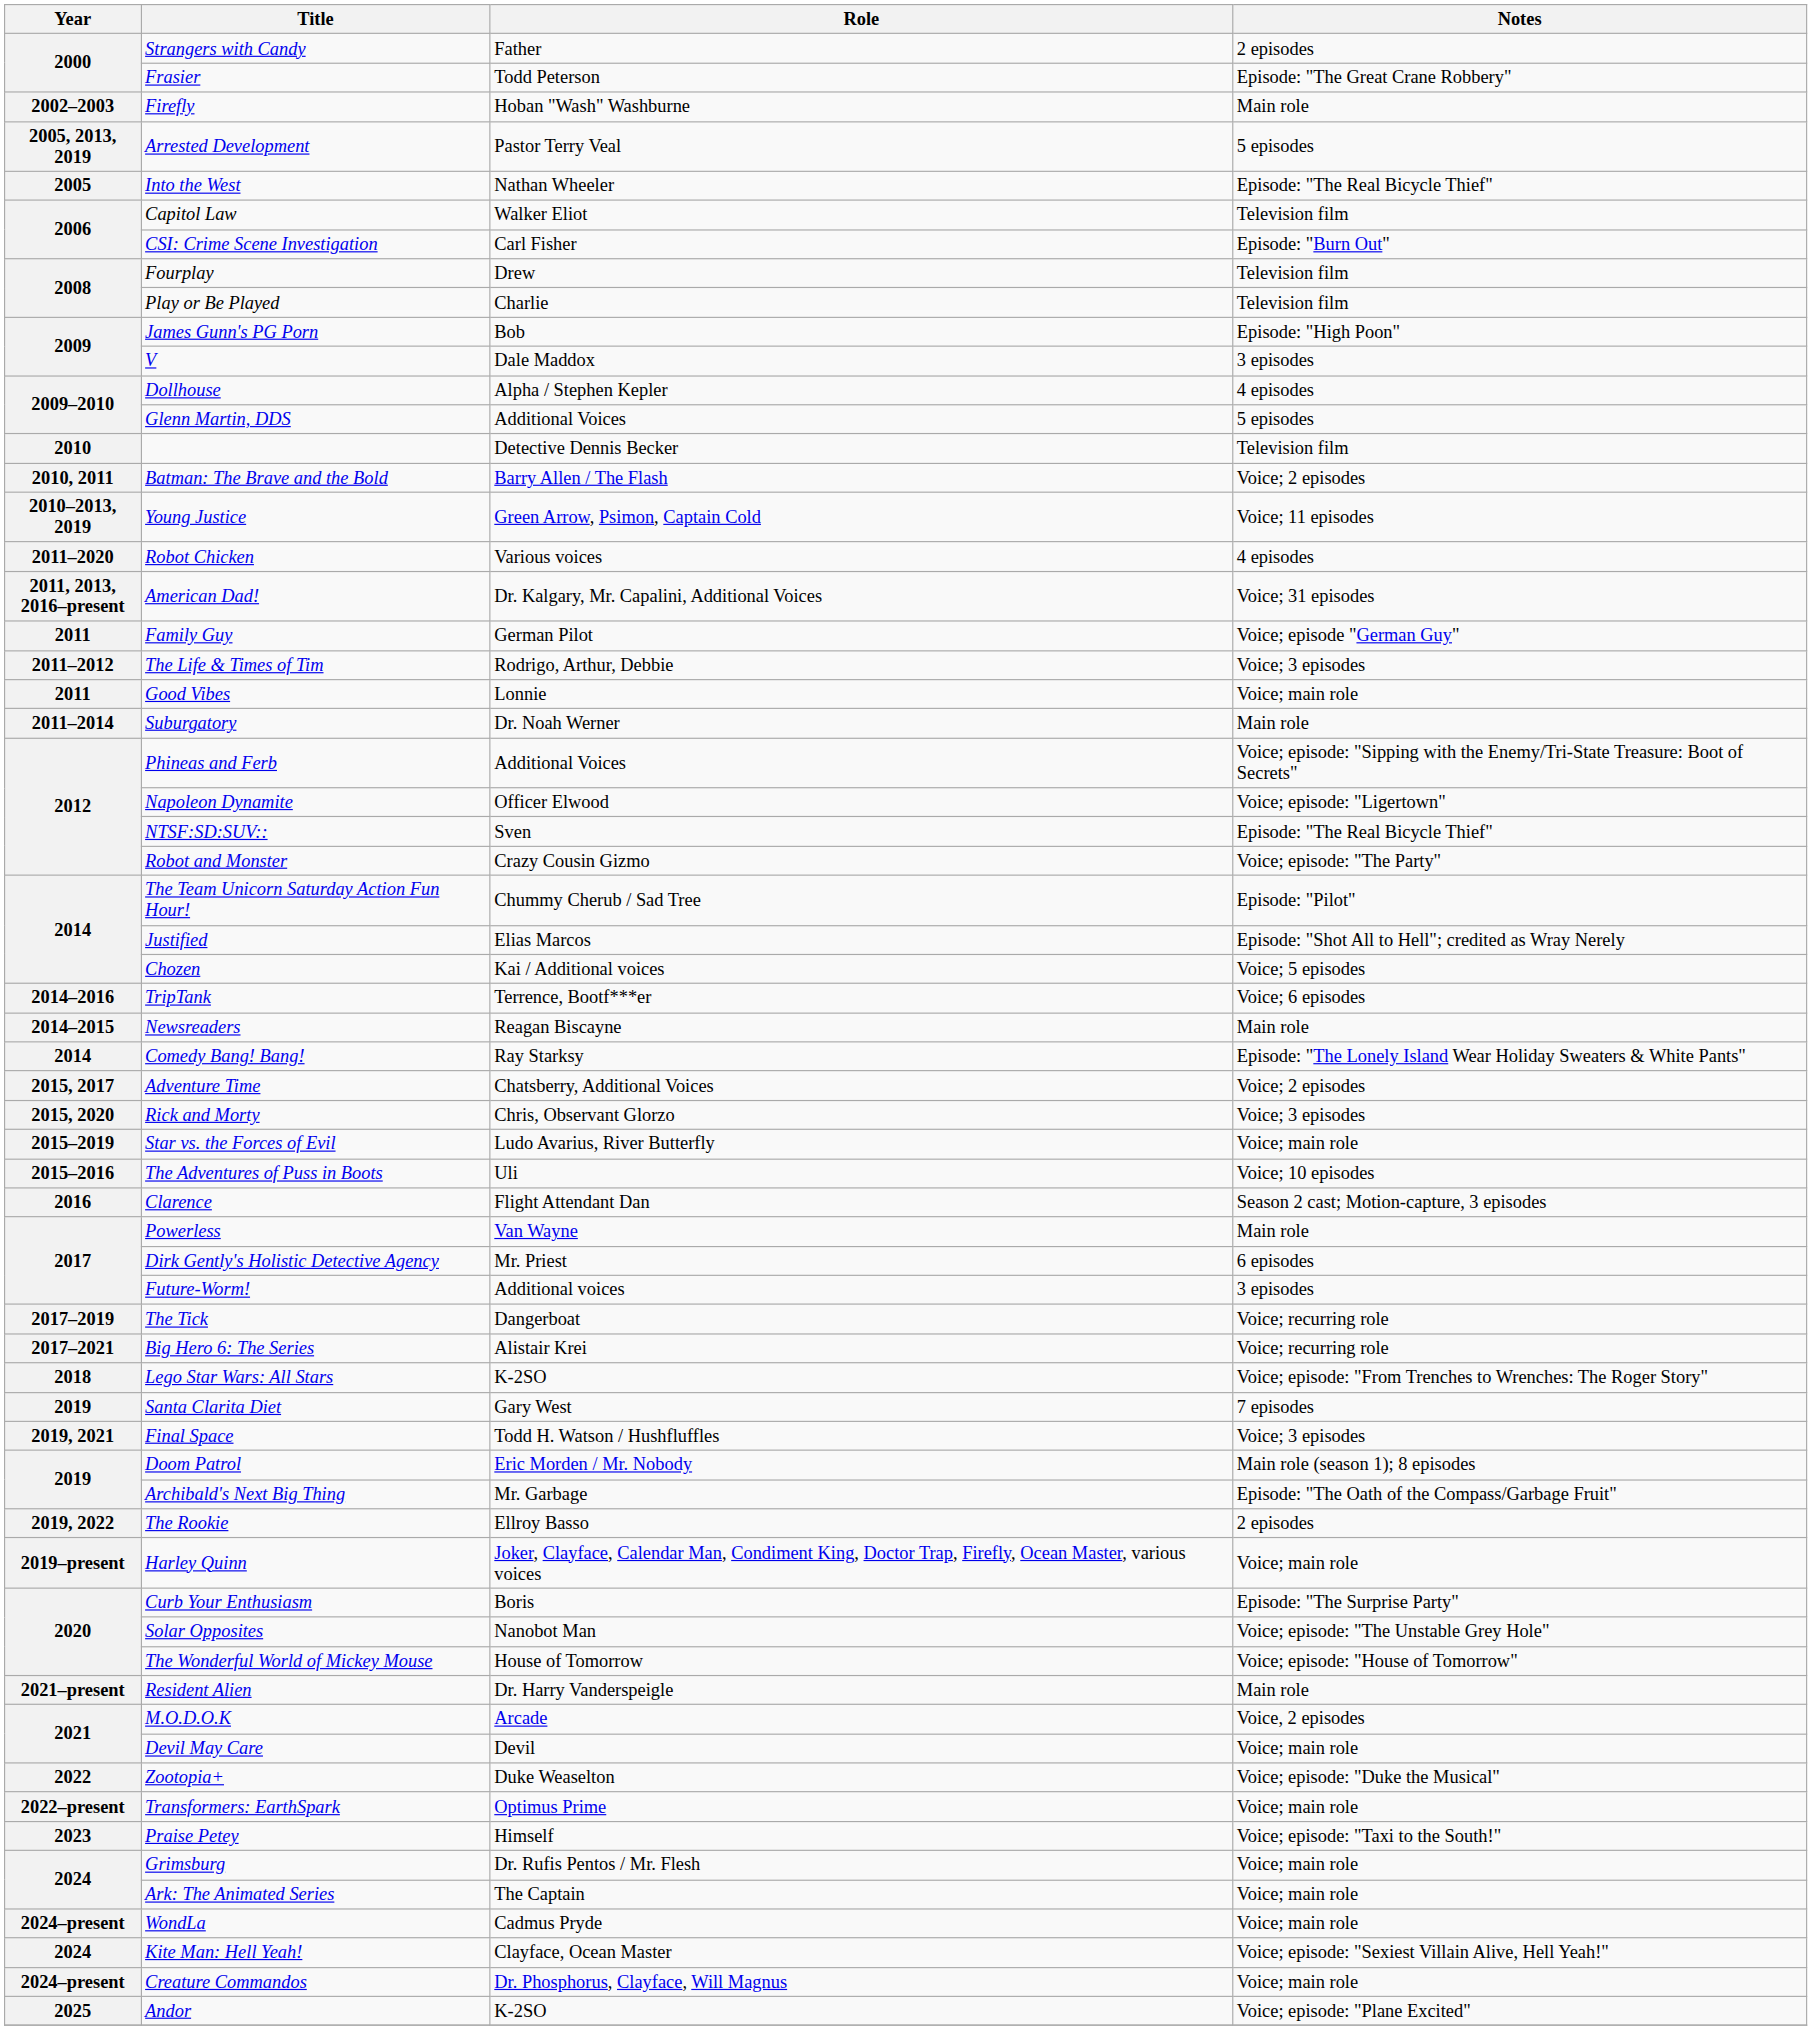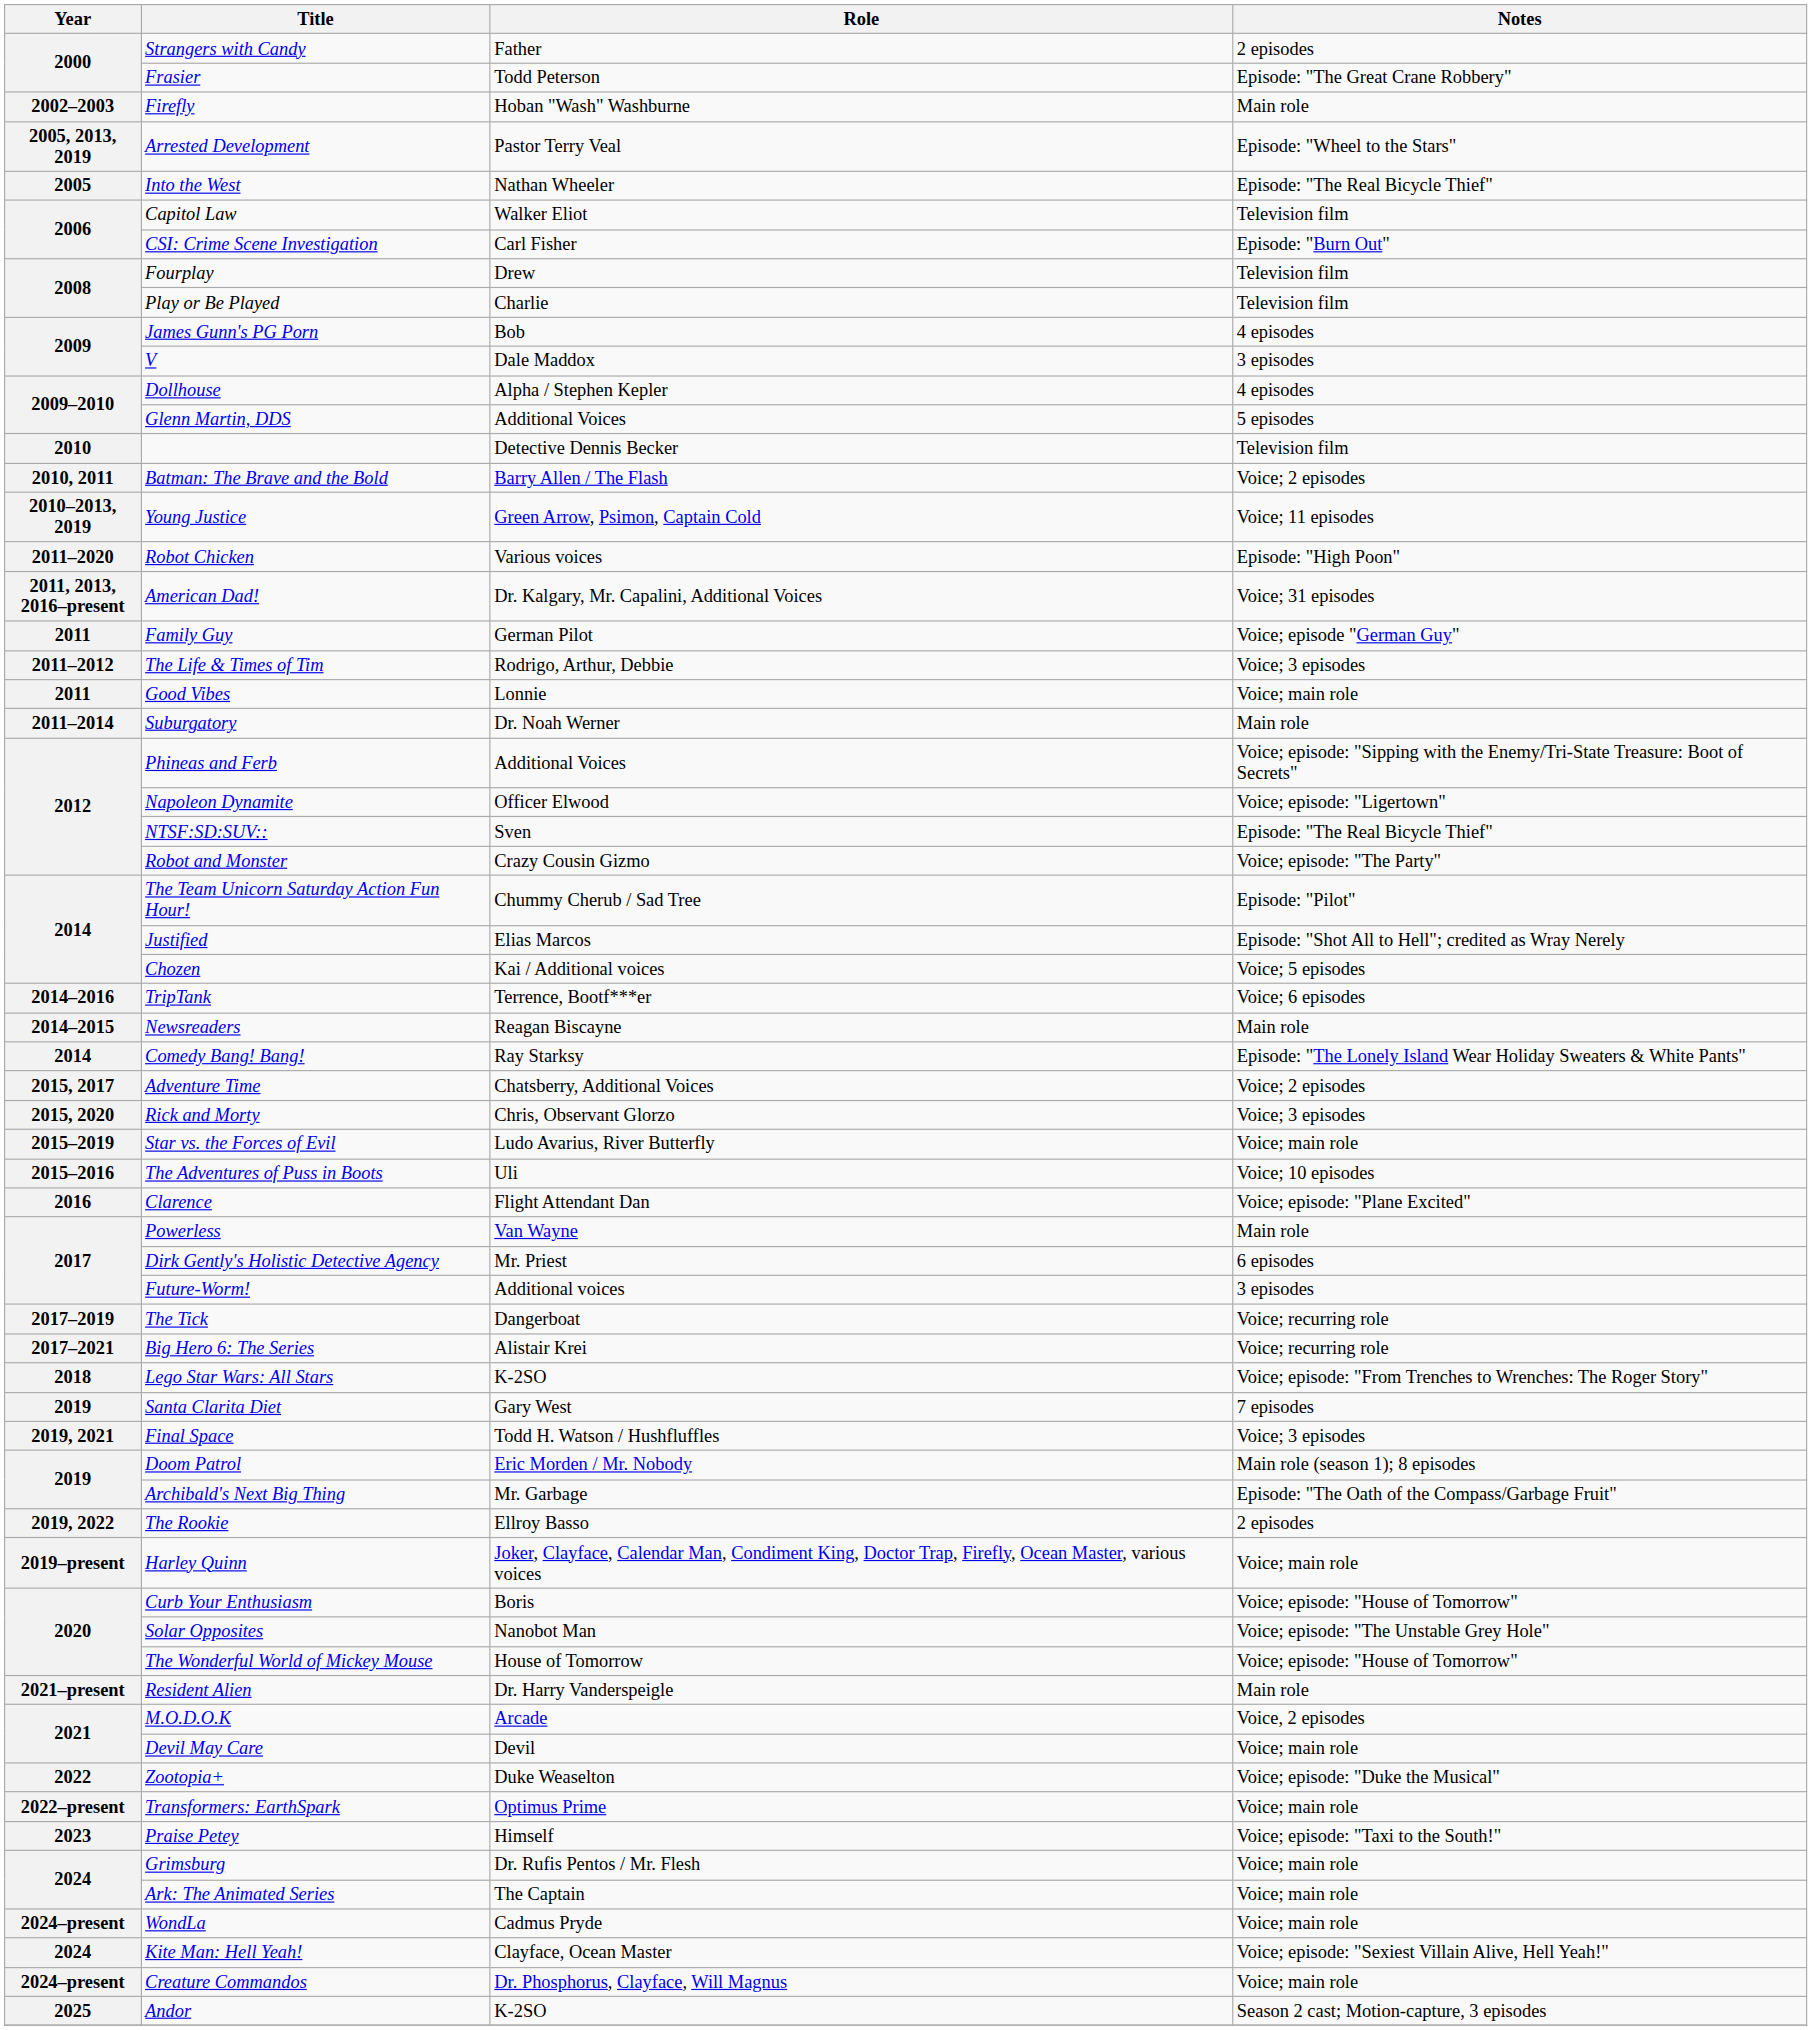Arrested Development | Notes: 5 episodes -> Episode: "Wheel to the Stars"
James Gunn's PG Porn | Notes: Episode: "High Poon" -> 4 episodes
Robot Chicken | Notes: 4 episodes -> Episode: "High Poon"
Clarence | Notes: Season 2 cast; Motion-capture, 3 episodes -> Voice; episode: "Plane Excited"
Curb Your Enthusiasm | Notes: Episode: "The Surprise Party" -> Voice; episode: "House of Tomorrow"
Andor | Notes: Voice; episode: "Plane Excited" -> Season 2 cast; Motion-capture, 3 episodes
